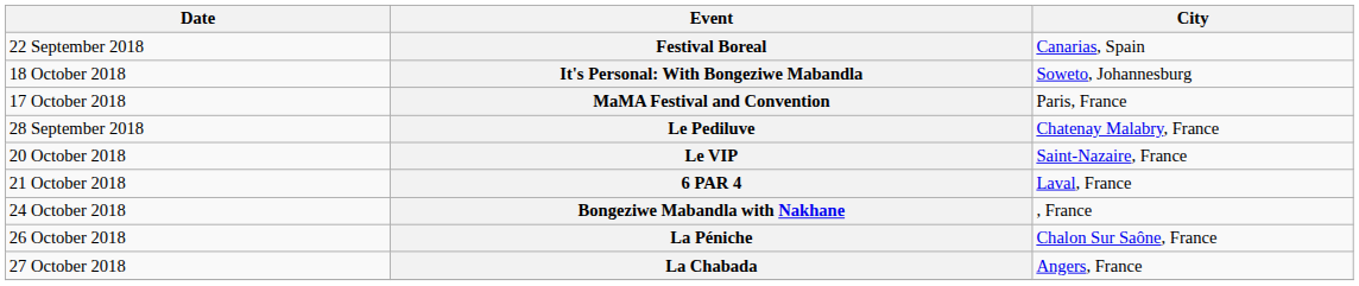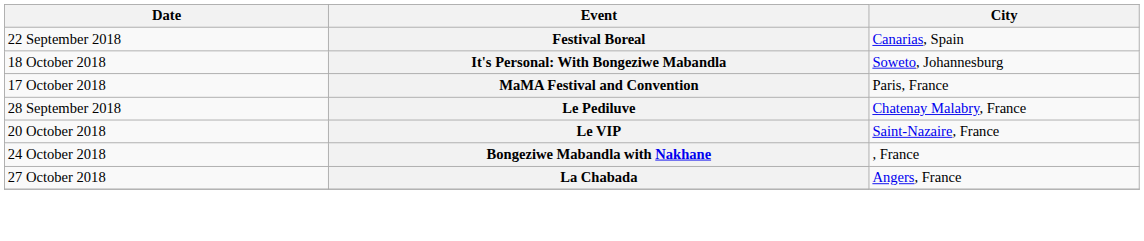- row: 21 October 2018 | 6 PAR 4 | Laval, France
- row: 26 October 2018 | La Péniche | Chalon Sur Saône, France
